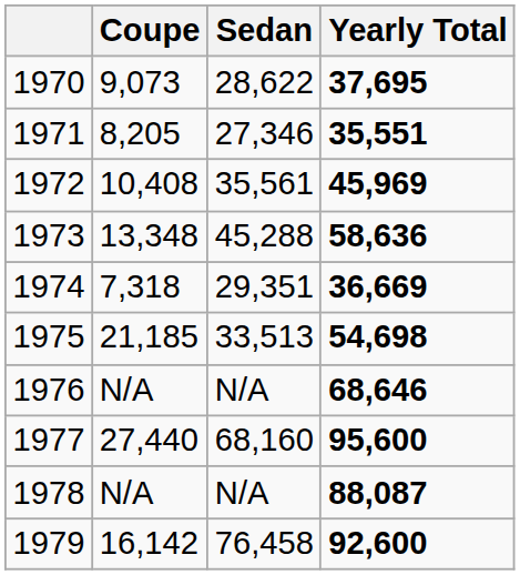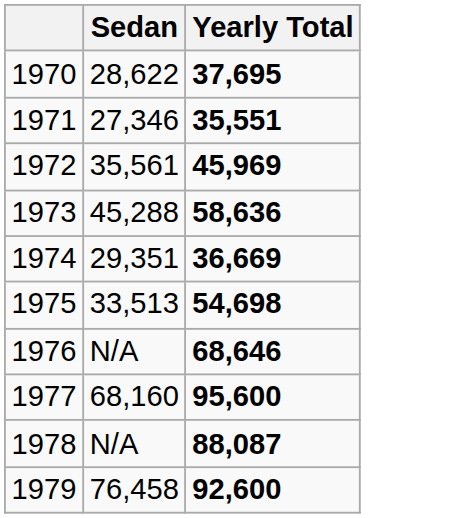- column: Coupe | 9,073 | 8,205 | 10,408 | 13,348 | 7,318 | 21,185 | N/A | 27,440 | N/A | 16,142
